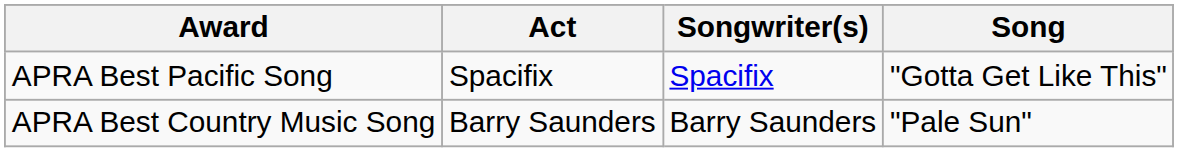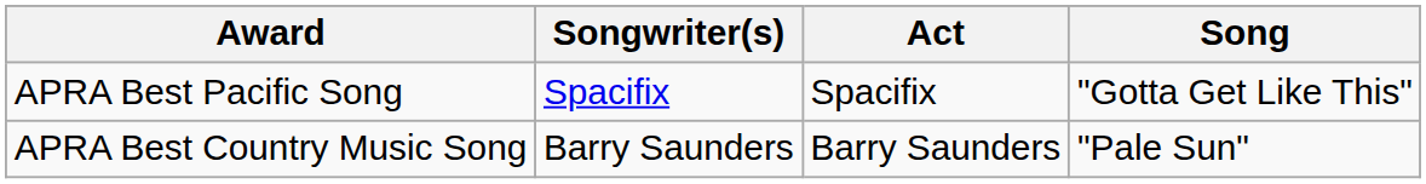columns swapped: Songwriter(s) <-> Act
